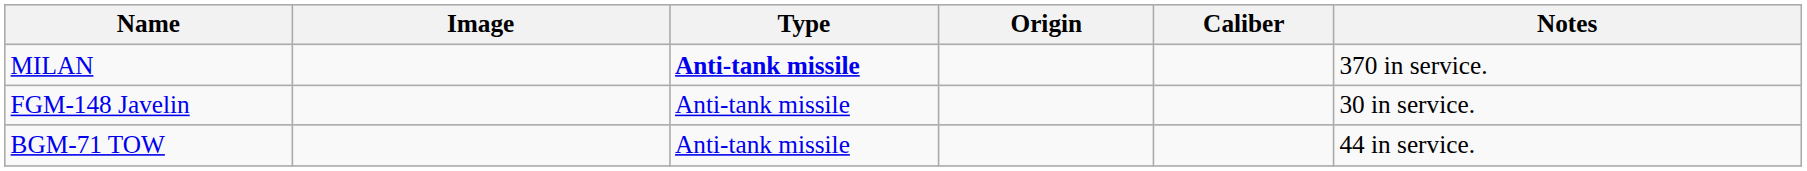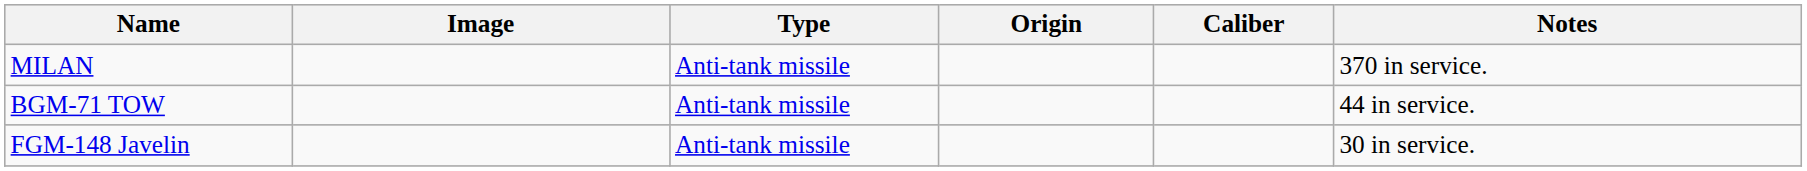MILAN | Type: bold -> normal
rows swapped: BGM-71 TOW <-> FGM-148 Javelin
